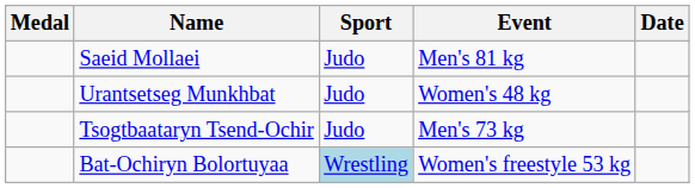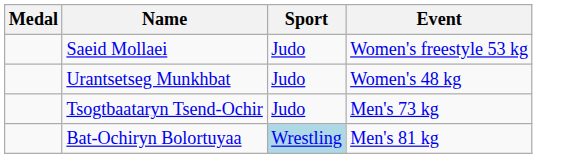- column: Date
Saeid Mollaei | Event: Men's 81 kg -> Women's freestyle 53 kg
Bat-Ochiryn Bolortuyaa | Event: Women's freestyle 53 kg -> Men's 81 kg
